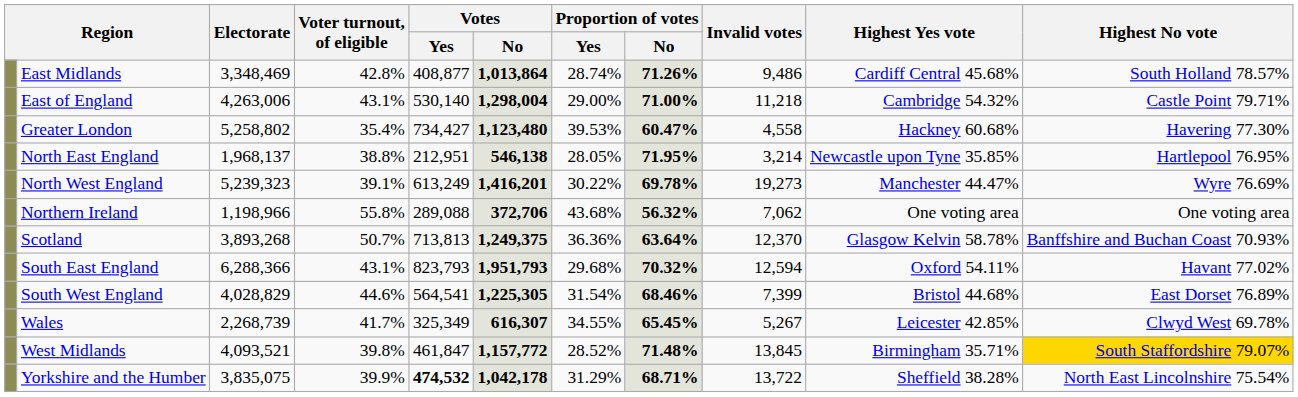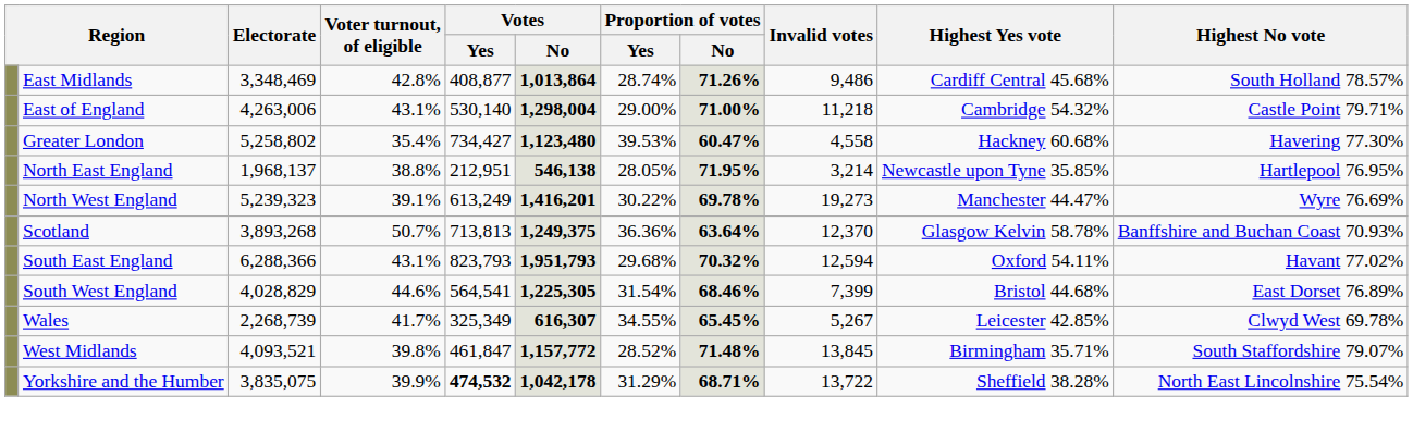- row: Northern Ireland | 1,198,966 | 55.8% | 289,088 | 372,706 | 43.68% | 56.32% | 7,062 | One voting area | One voting area
West Midlands | Highest No vote: gold background -> no background
